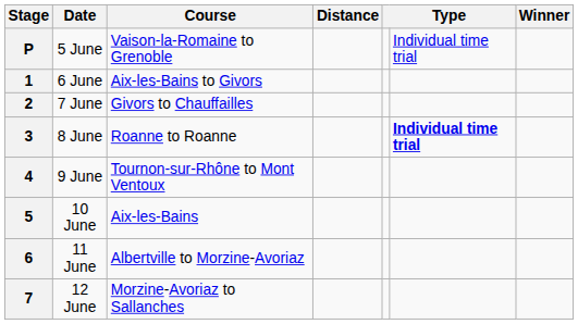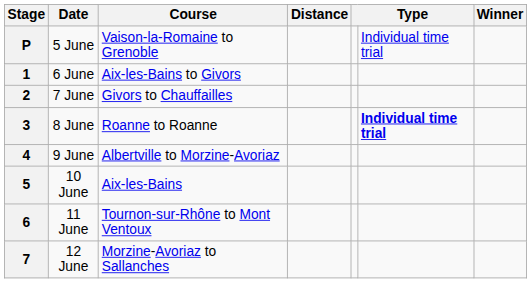4 | Course: Tournon-sur-Rhône to Mont Ventoux -> Albertville to Morzine-Avoriaz
6 | Course: Albertville to Morzine-Avoriaz -> Tournon-sur-Rhône to Mont Ventoux
